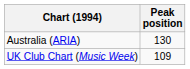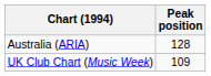Australia (ARIA) | Peak position: 130 -> 128
